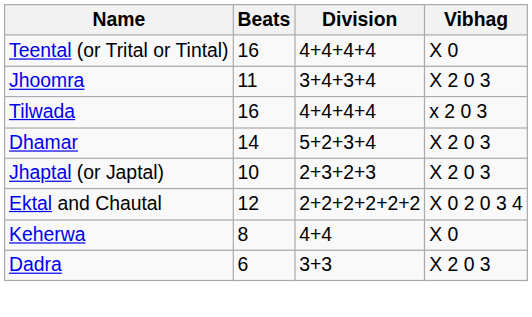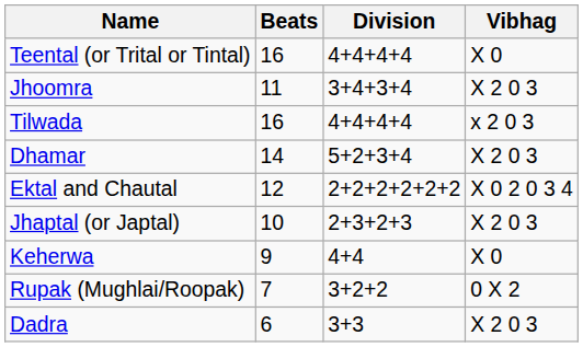rows swapped: Ektal and Chautal <-> Jhaptal (or Japtal)
Keherwa | Beats: 8 -> 9
+ row: Rupak (Mughlai/Roopak) | 7 | 3+2+2 | 0 X 2
